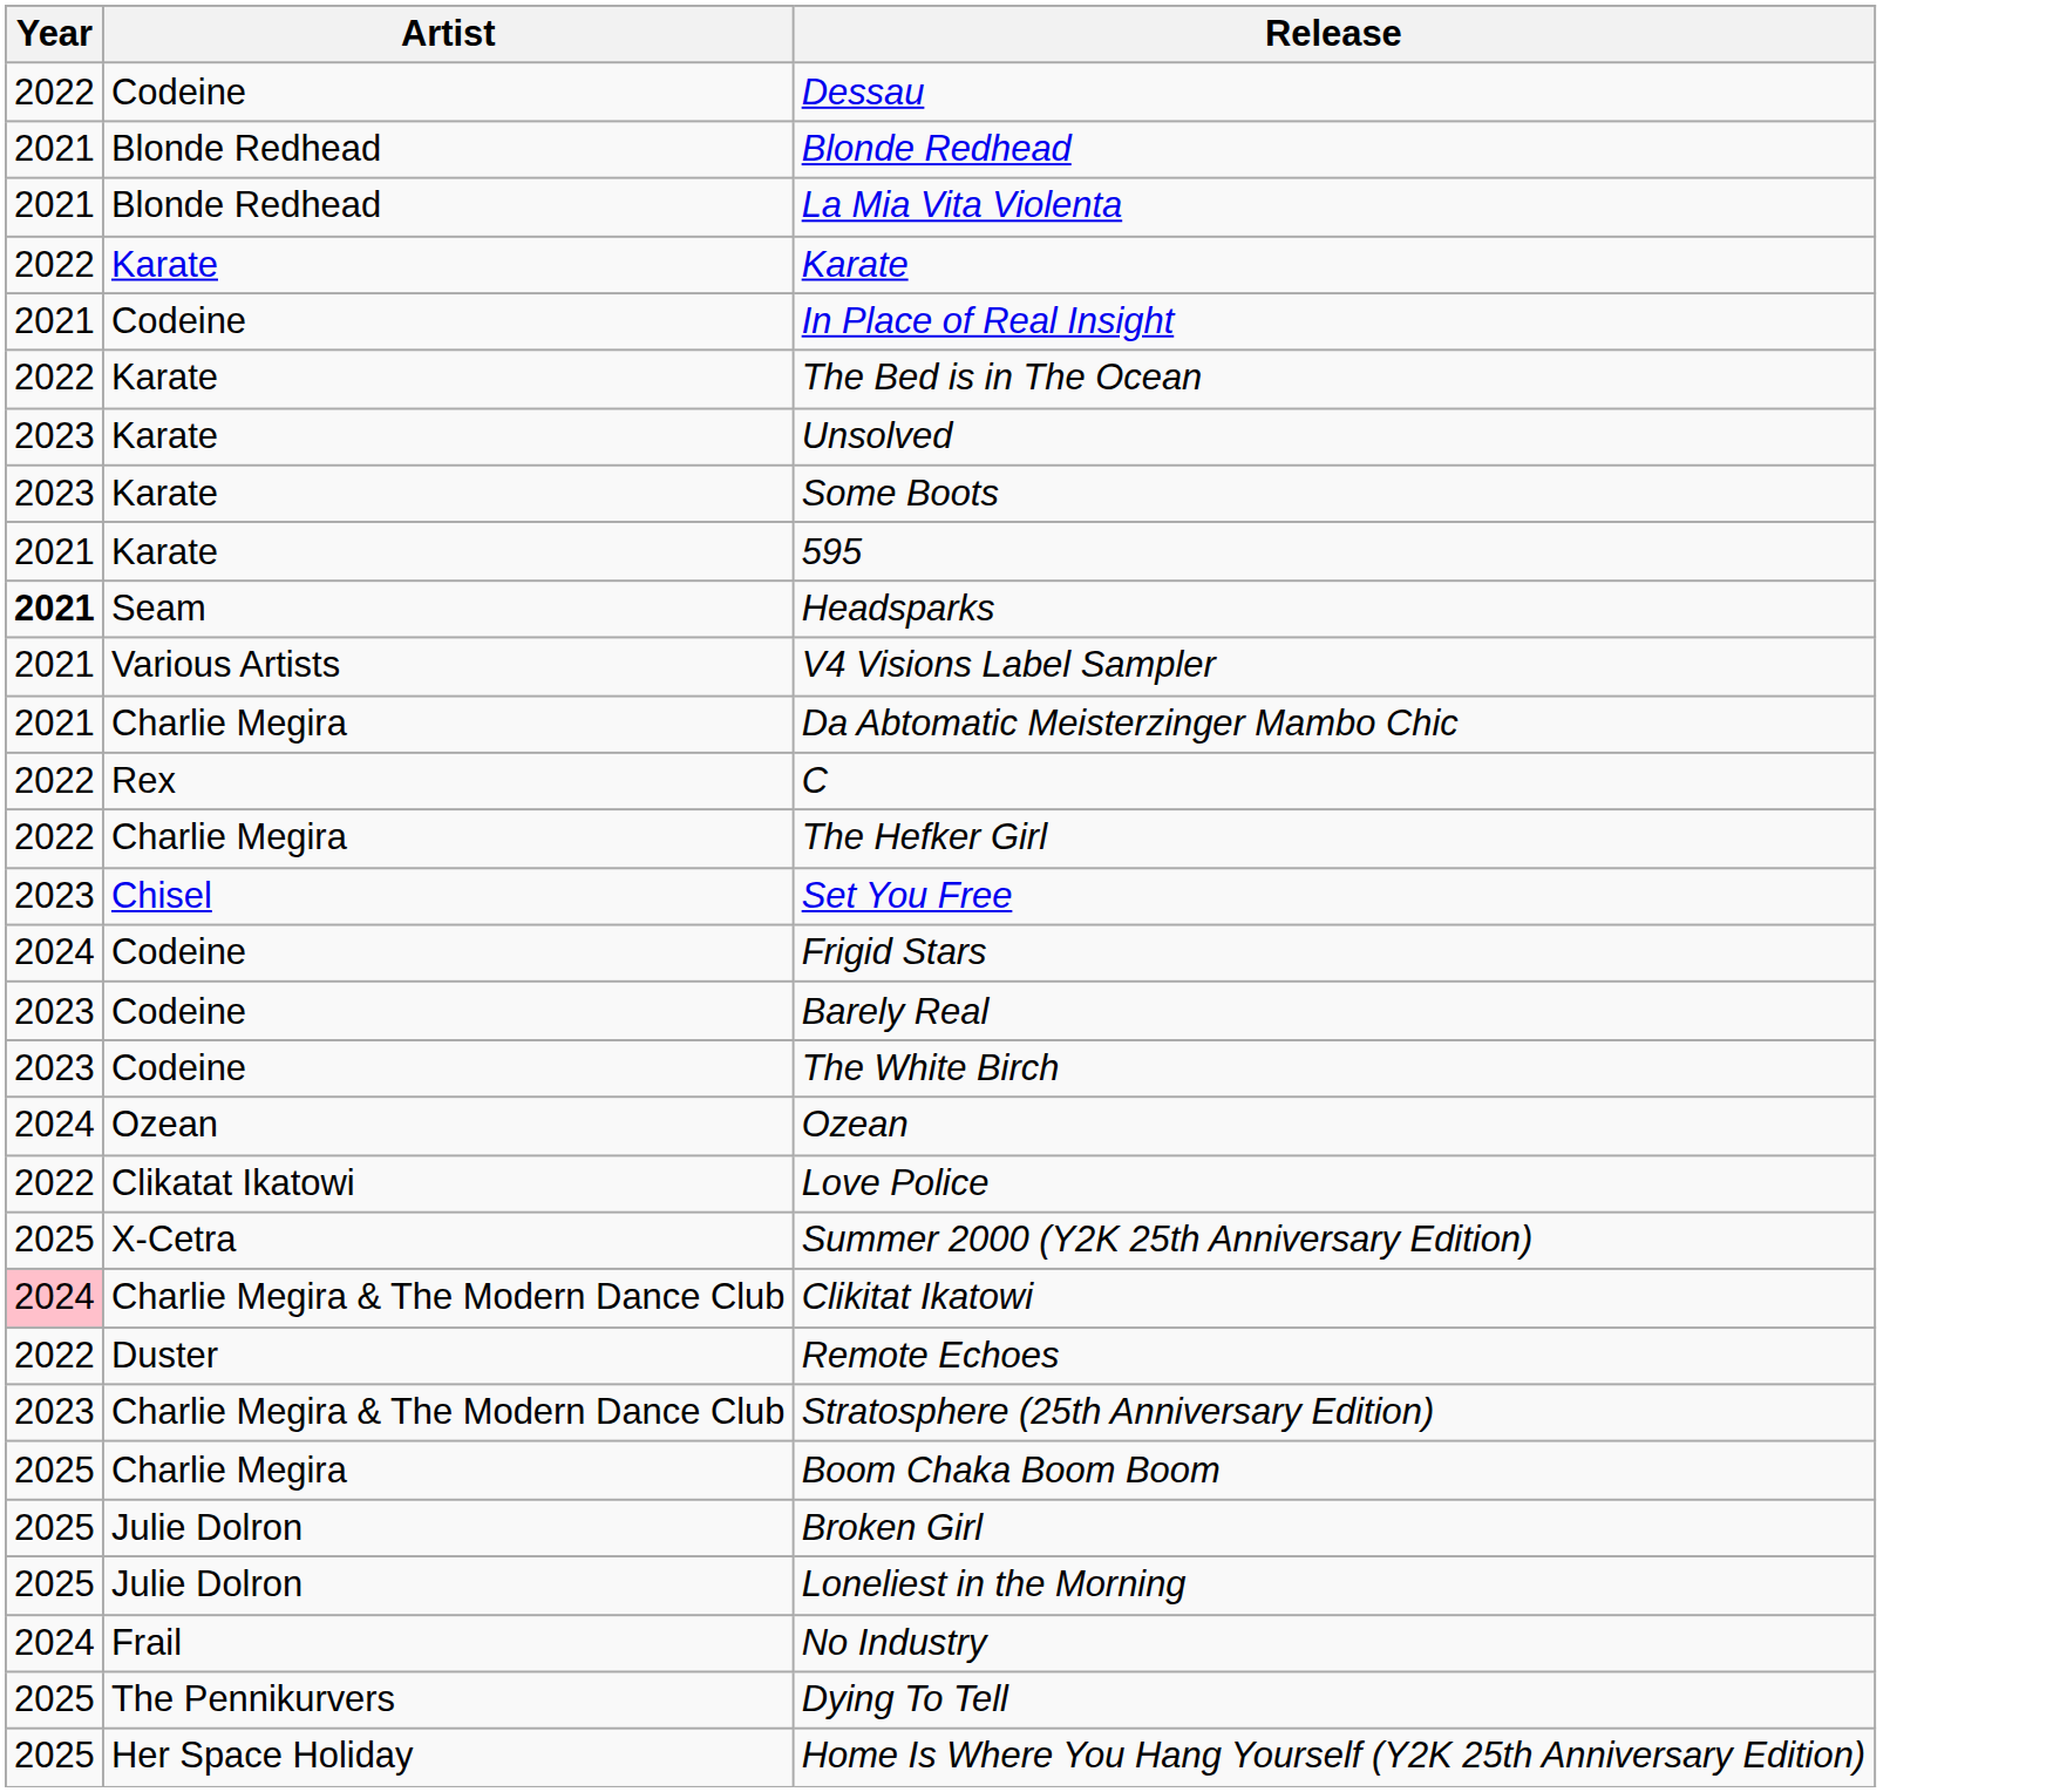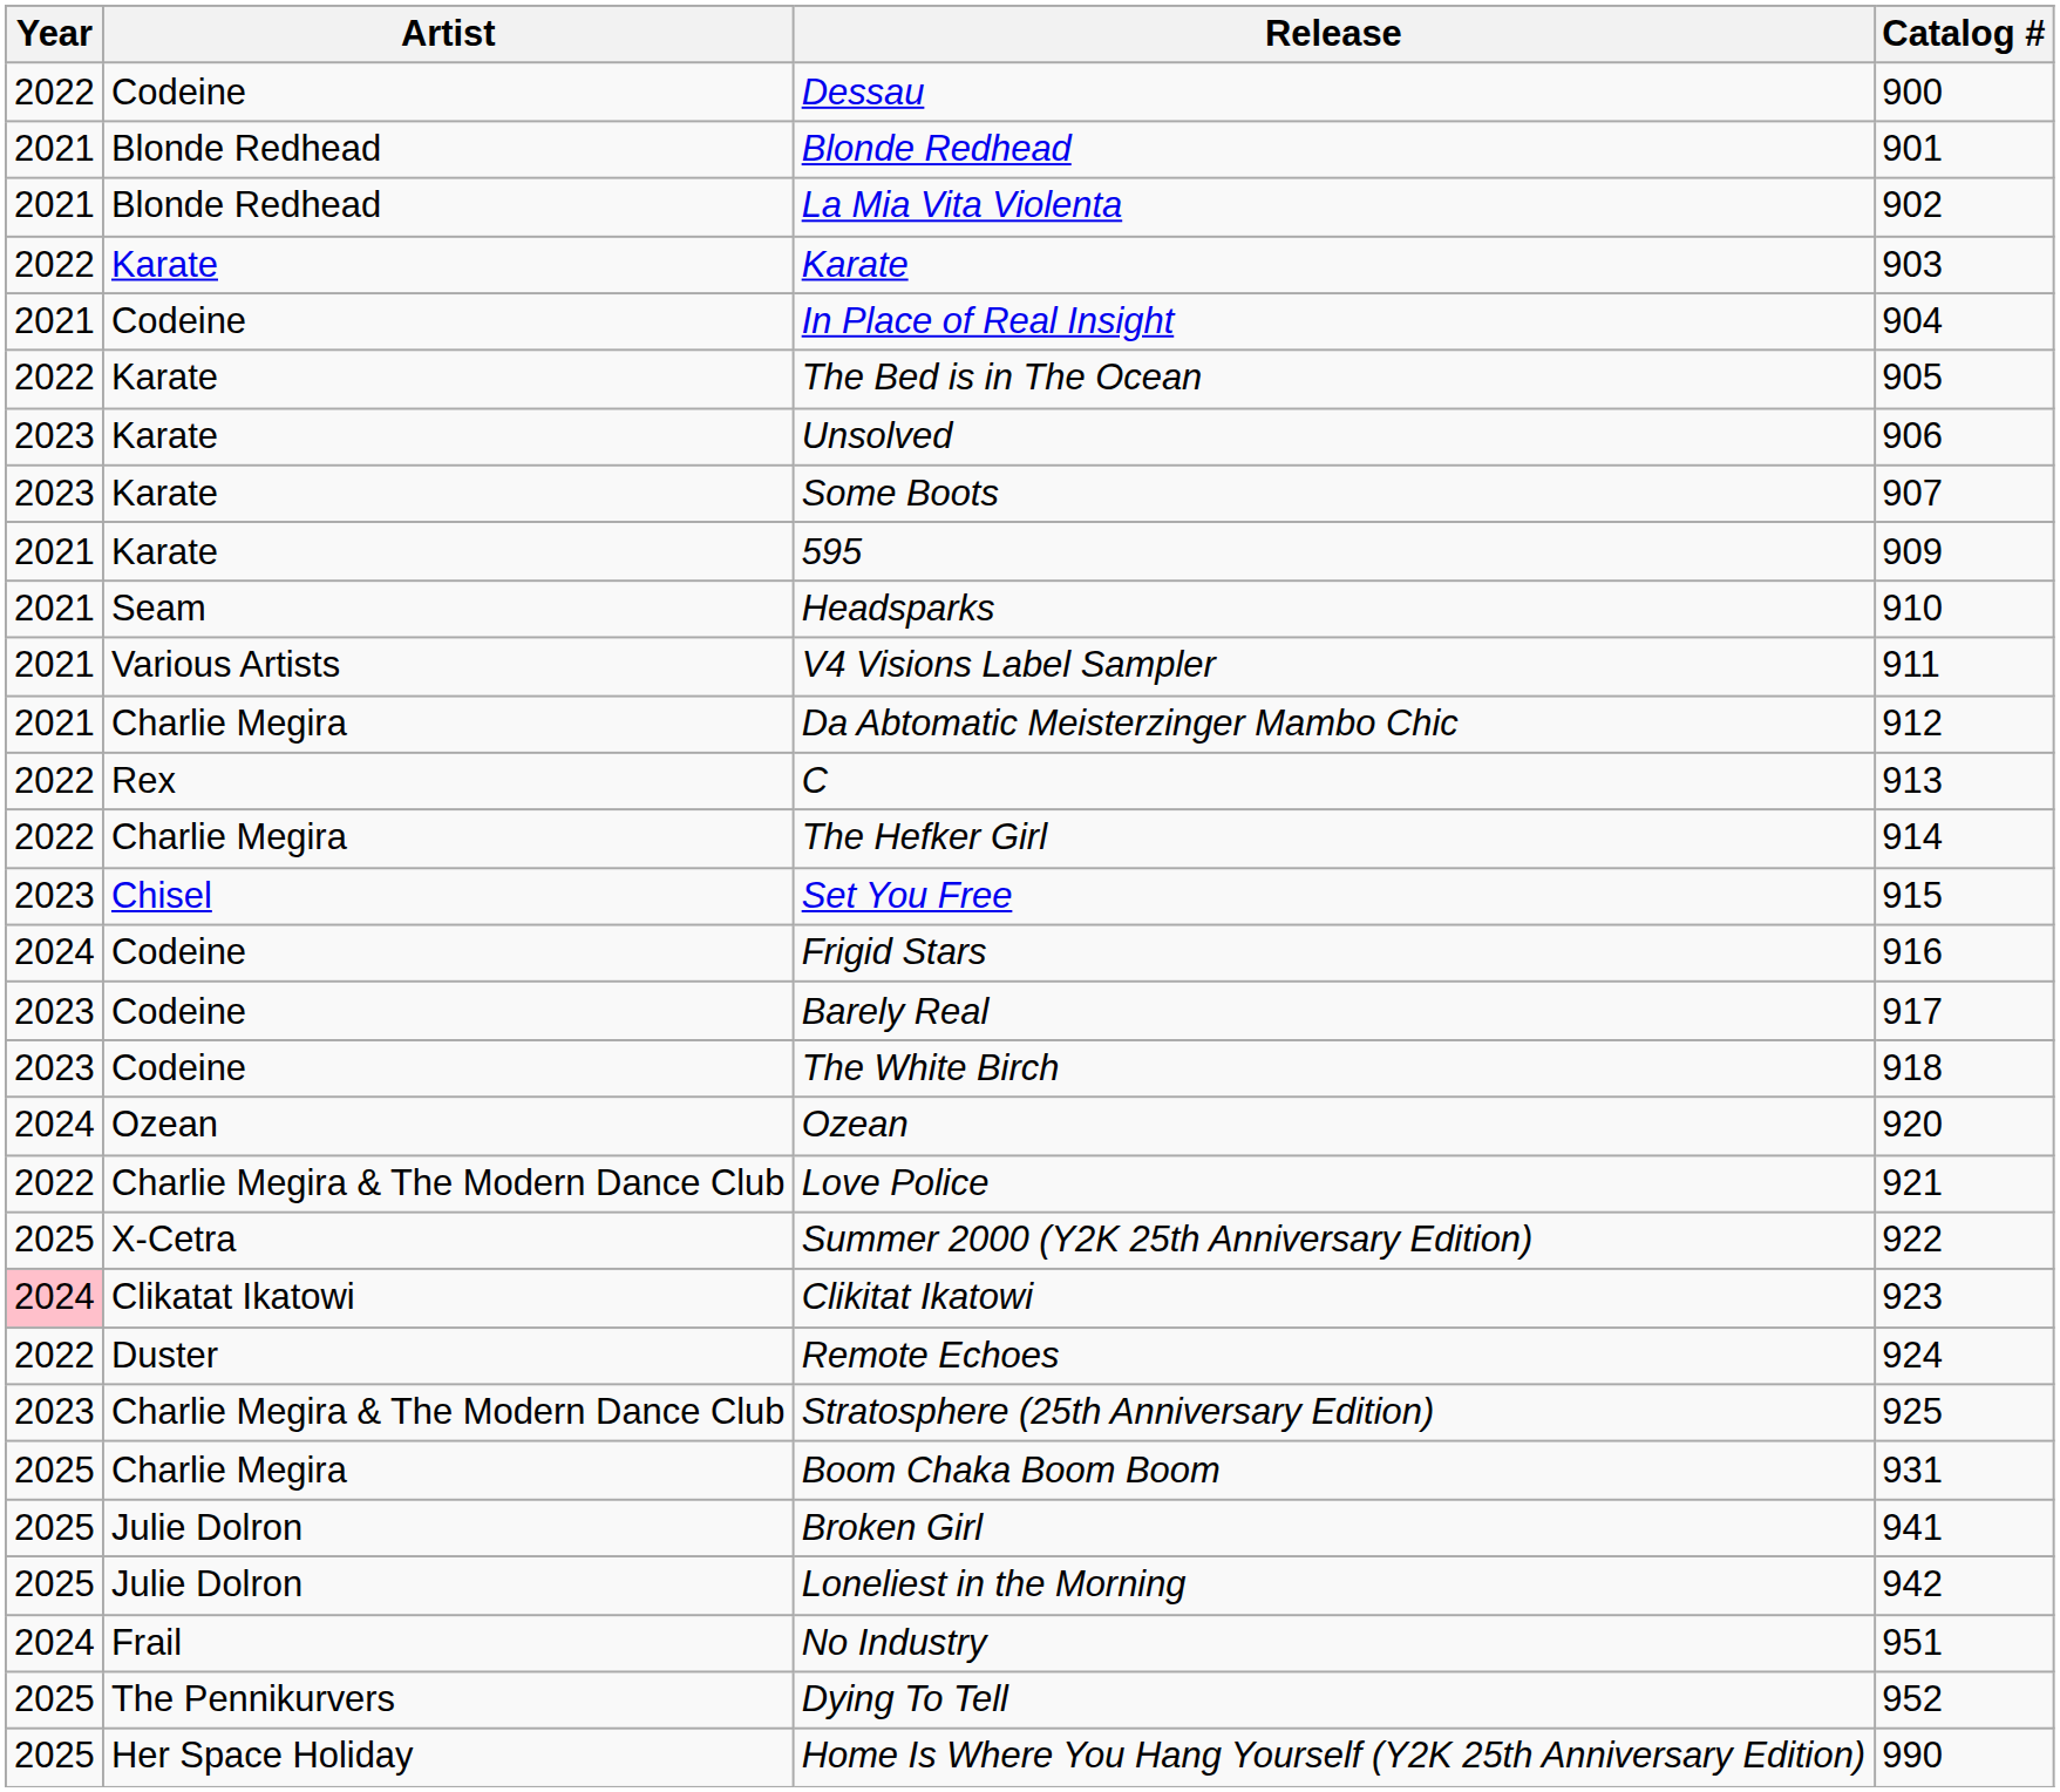+ column: Catalog # | 900 | 901 | 902 | 903 | 904 | 905 | 906 | 907 | 909 | 910 | 911 | 912 | 913 | 914 | 915 | 916 | 917 | 918 | 920 | 921 | 922 | 923 | 924 | 925 | 931 | 941 | 942 | 951 | 952 | 990
Headsparks | Year: bold -> normal
Love Police | Artist: Clikatat Ikatowi -> Charlie Megira & The Modern Dance Club
Clikitat Ikatowi | Artist: Charlie Megira & The Modern Dance Club -> Clikatat Ikatowi
